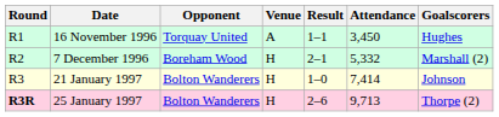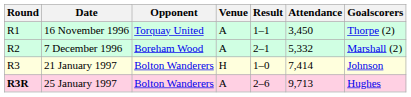16 November 1996 | Goalscorers: Hughes -> Thorpe (2)
7 December 1996 | Venue: H -> A
25 January 1997 | Venue: H -> A
25 January 1997 | Goalscorers: Thorpe (2) -> Hughes
